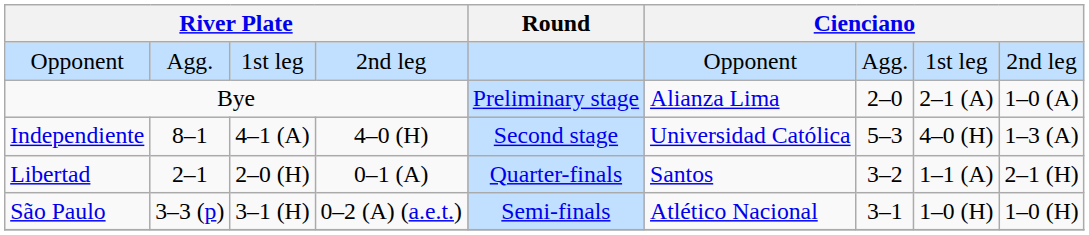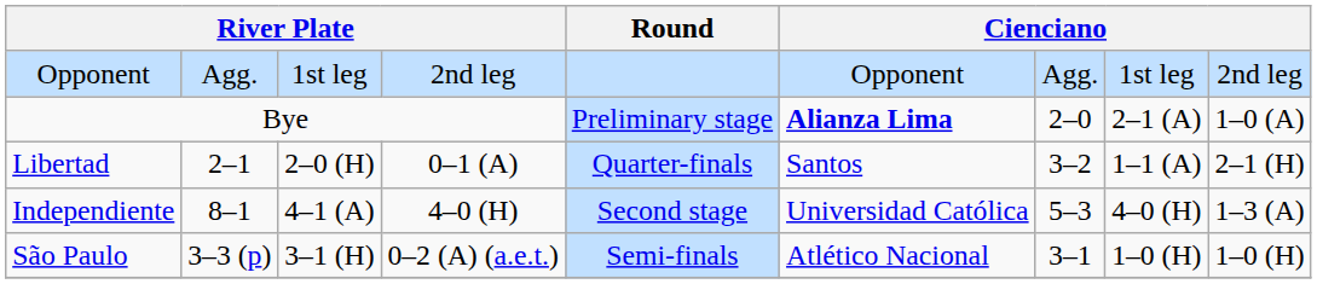Bye | column 6: normal -> bold
rows swapped: Independiente <-> Libertad
